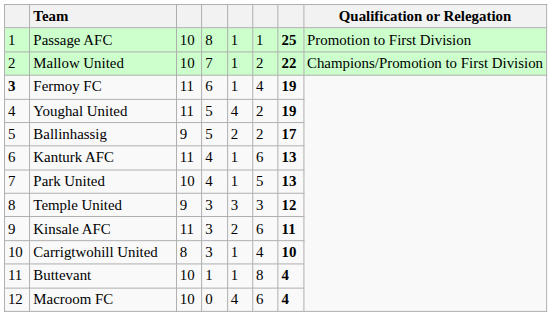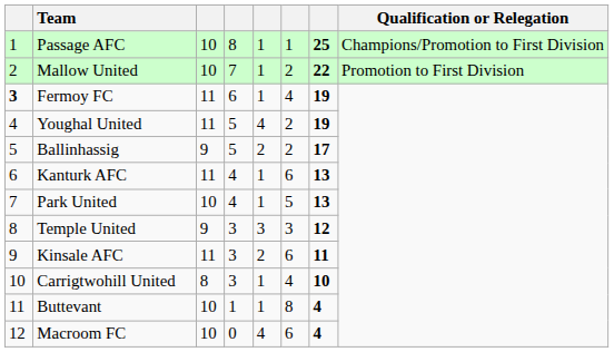Passage AFC | Qualification or Relegation: Promotion to First Division -> Champions/Promotion to First Division
Mallow United | Qualification or Relegation: Champions/Promotion to First Division -> Promotion to First Division
